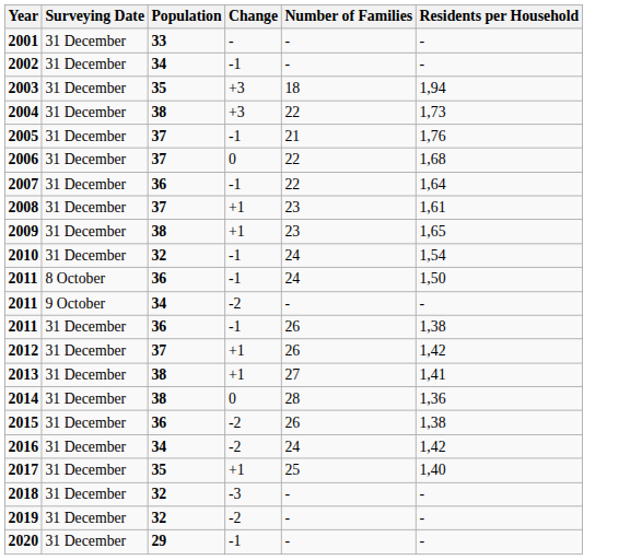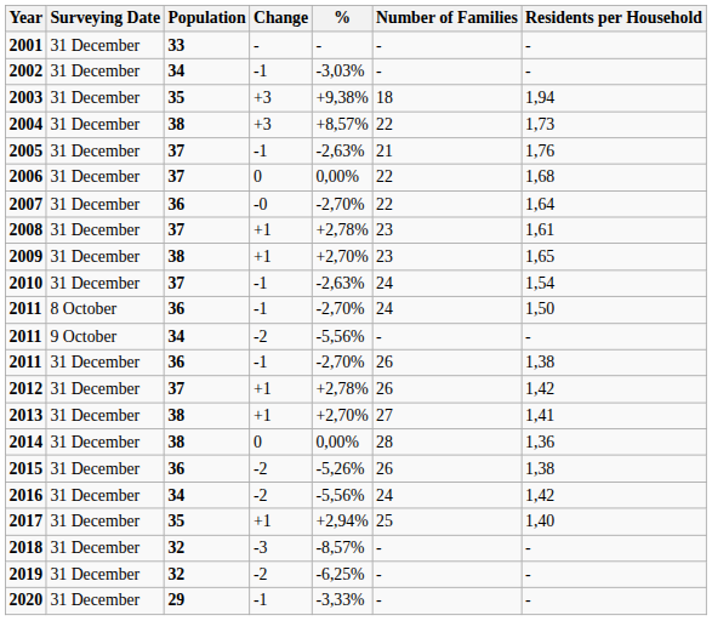+ column: % | - | -3,03% | +9,38% | +8,57% | -2,63% | 0,00% | -2,70% | +2,78% | +2,70% | -2,63% | -2,70% | -5,56% | -2,70% | +2,78% | +2,70% | 0,00% | -5,26% | -5,56% | +2,94% | -8,57% | -6,25% | -3,33%
2007 | Change: -1 -> -0
2010 | Population: 32 -> 37
